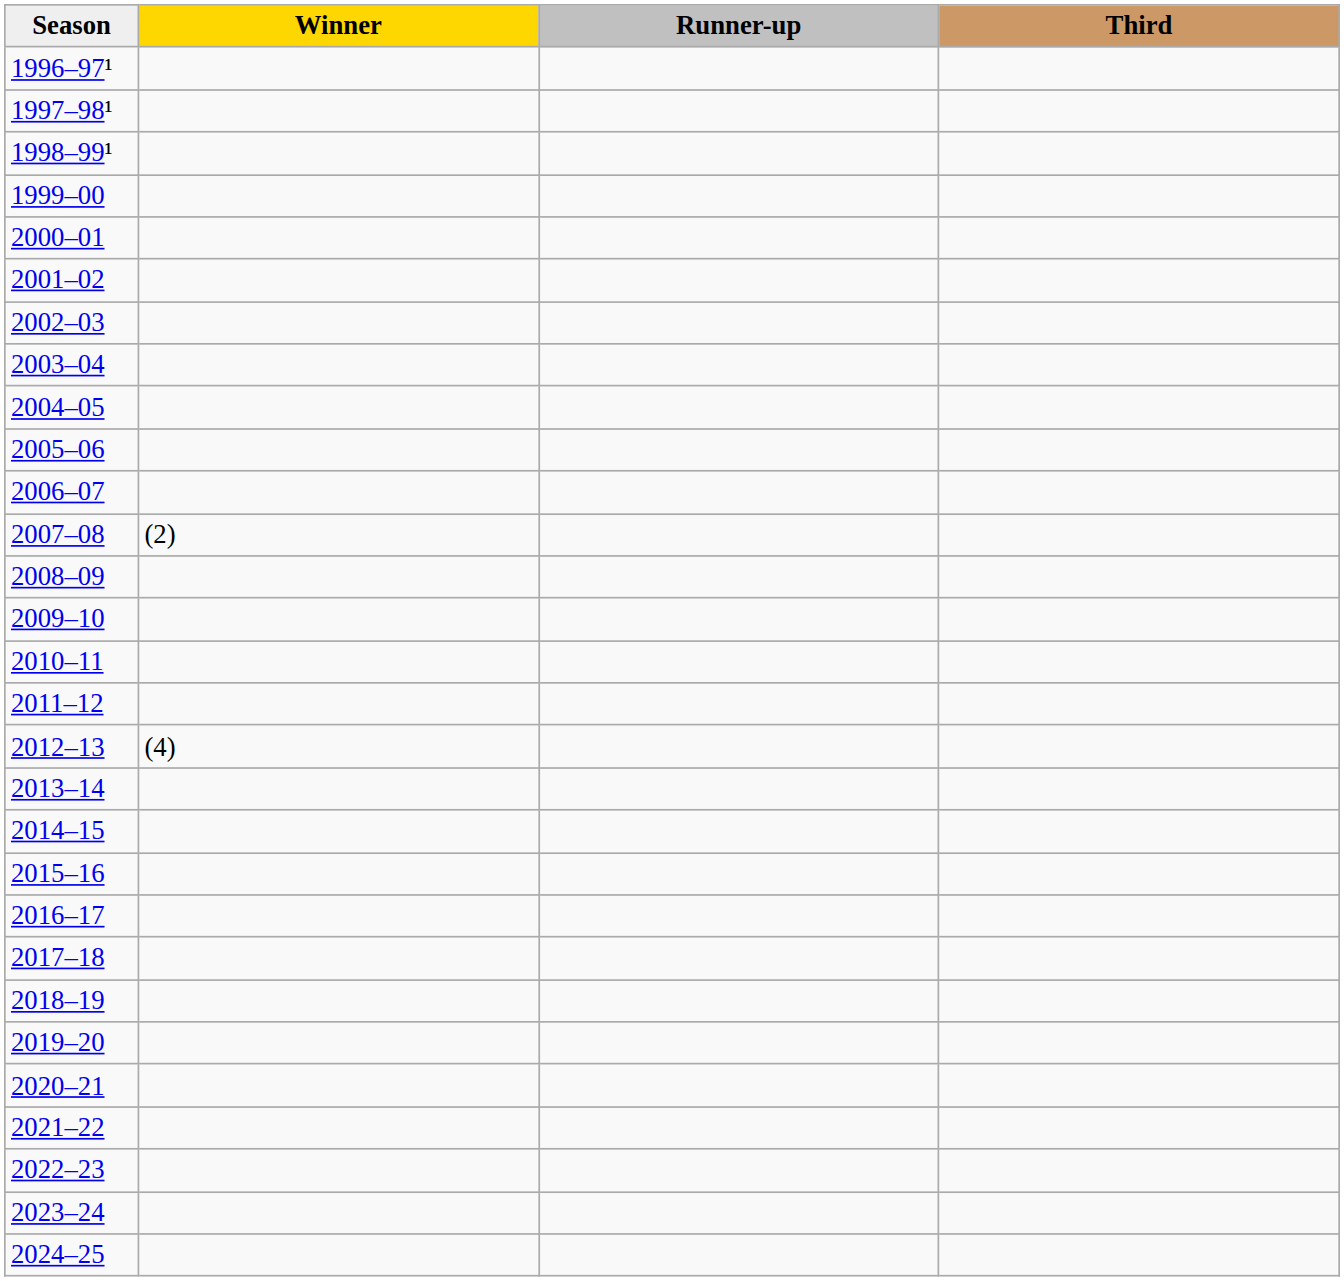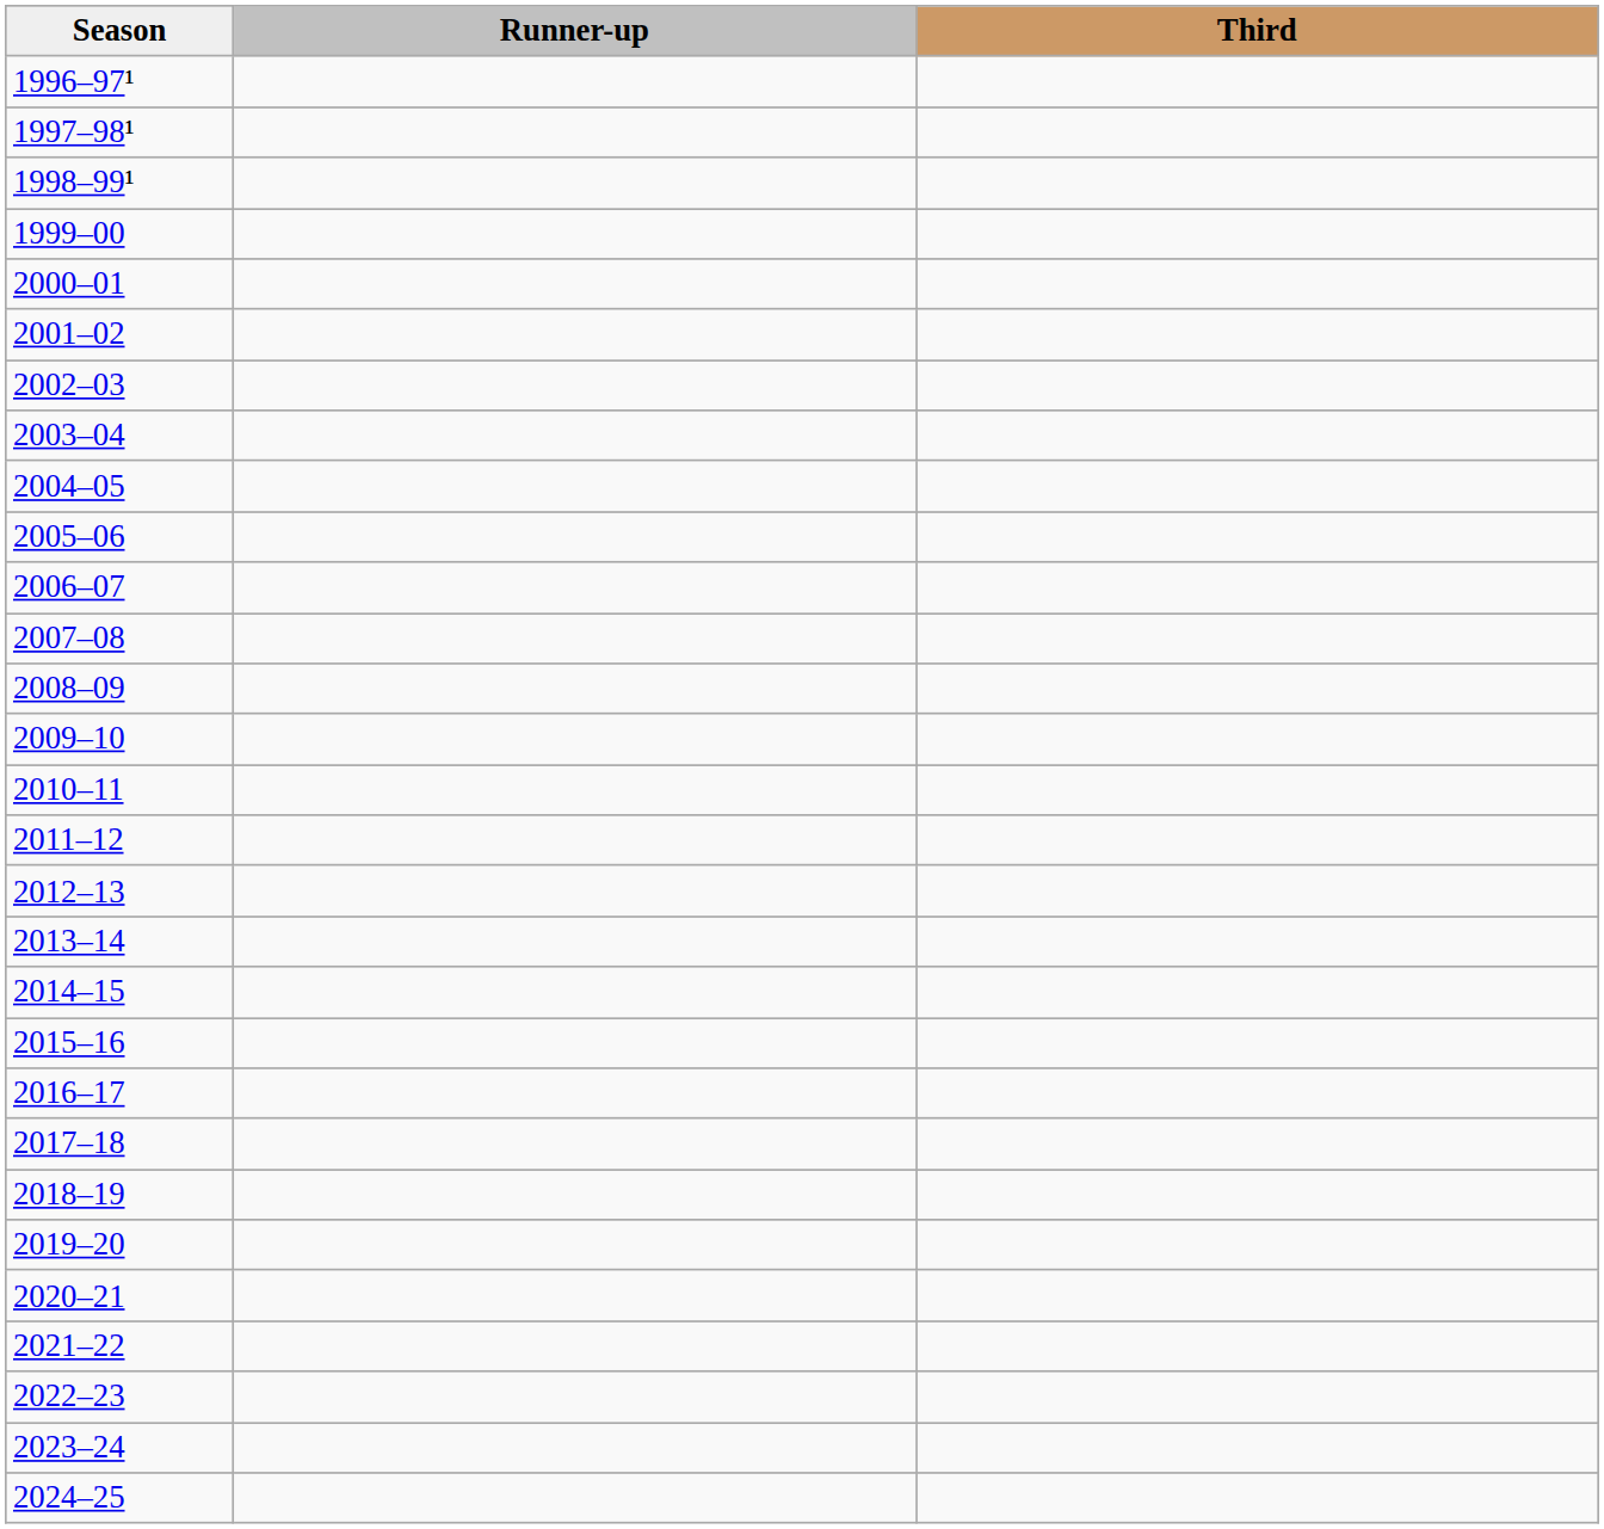- column: Winner | (2) | (4)
